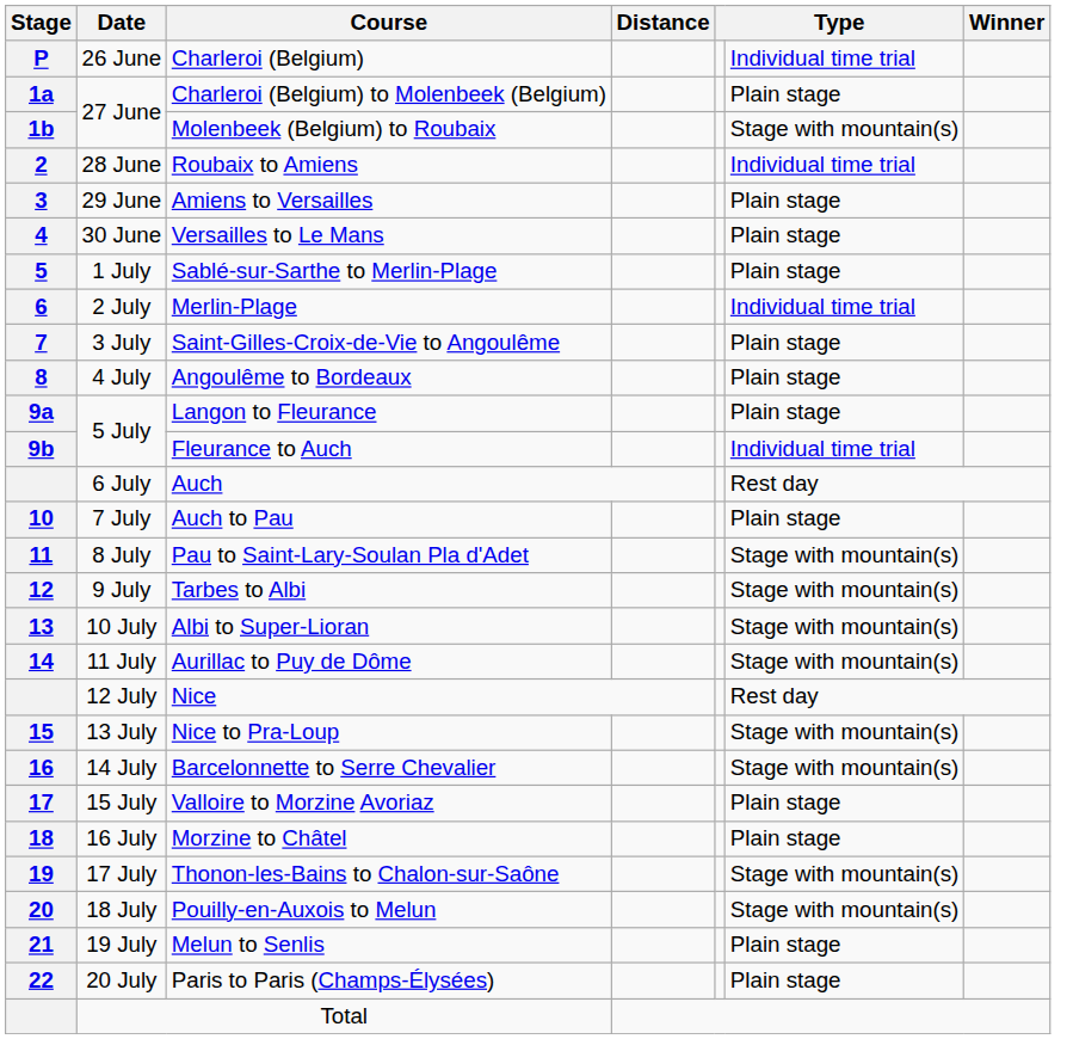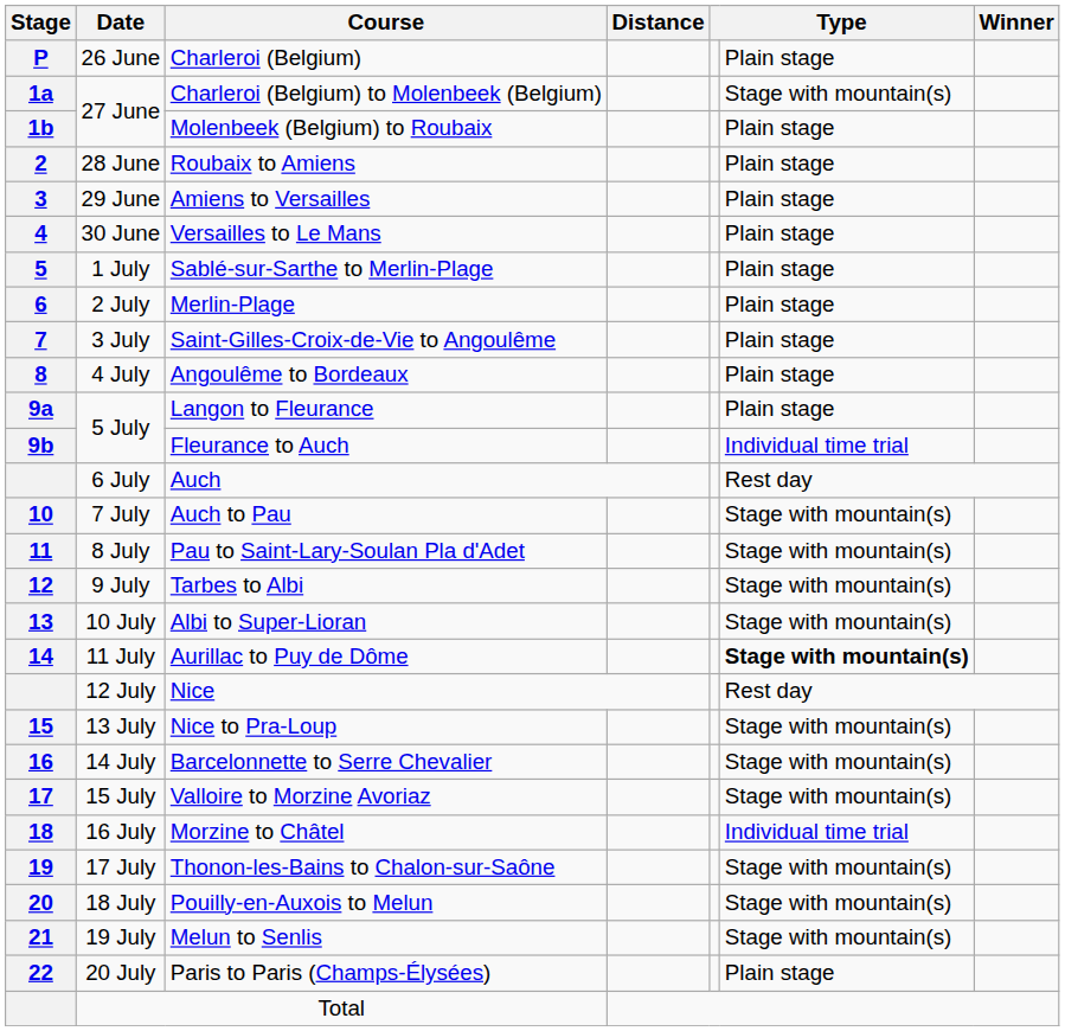Charleroi (Belgium) | column 6: Individual time trial -> Plain stage
Charleroi (Belgium) to Molenbeek (Belgium) | column 6: Plain stage -> Stage with mountain(s)
Molenbeek (Belgium) to Roubaix | column 6: Stage with mountain(s) -> Plain stage
Roubaix to Amiens | column 6: Individual time trial -> Plain stage
Merlin-Plage | column 6: Individual time trial -> Plain stage
Auch to Pau | column 6: Plain stage -> Stage with mountain(s)
Aurillac to Puy de Dôme | column 6: normal -> bold
Valloire to Morzine Avoriaz | column 6: Plain stage -> Stage with mountain(s)
Morzine to Châtel | column 6: Plain stage -> Individual time trial
Melun to Senlis | column 6: Plain stage -> Stage with mountain(s)
